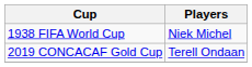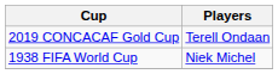rows swapped: 1938 FIFA World Cup <-> 2019 CONCACAF Gold Cup
